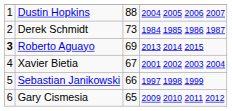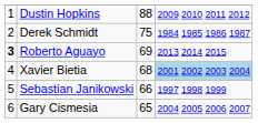Dustin Hopkins | column 4: 2004 2005 2006 2007 -> 2009 2010 2011 2012
Derek Schmidt | column 3: 73 -> 75
Xavier Bietia | column 3: 67 -> 68
Xavier Bietia | column 4: no background -> lightblue background
Gary Cismesia | column 4: 2009 2010 2011 2012 -> 2004 2005 2006 2007
